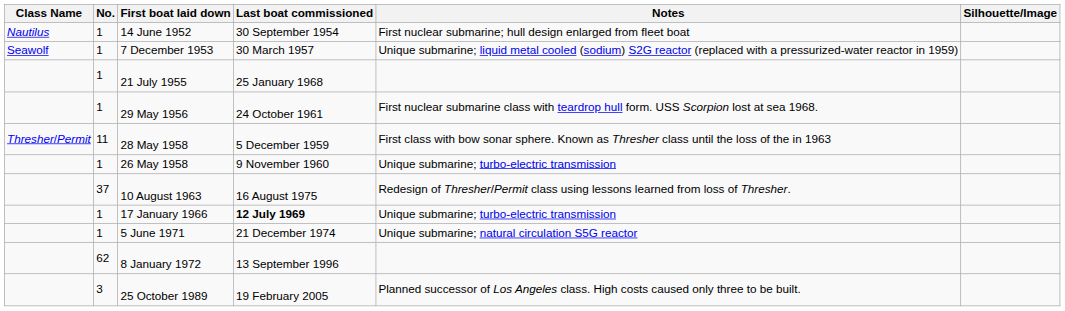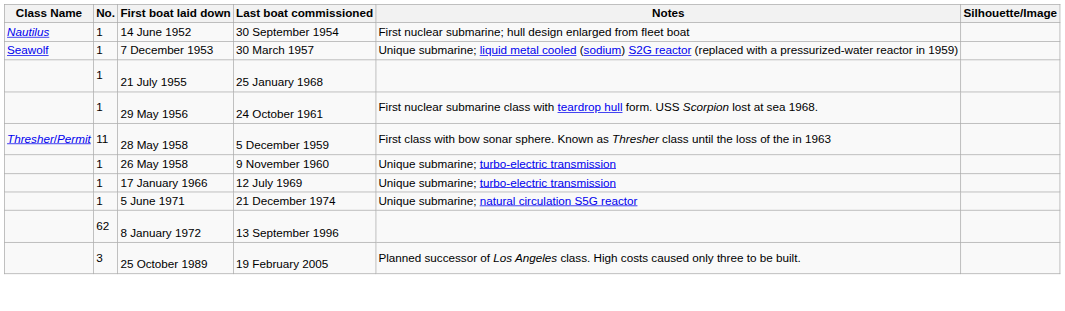- row: 37 | 10 August 1963 | 16 August 1975 | Redesign of Thresher/Permit class using lessons learned from loss of Thresher.
17 January 1966 | Last boat commissioned: bold -> normal
